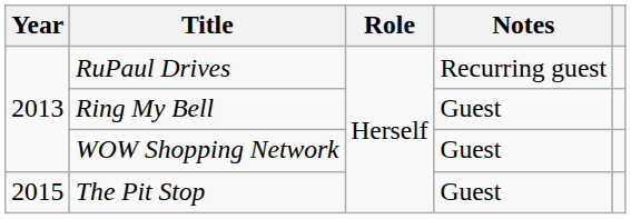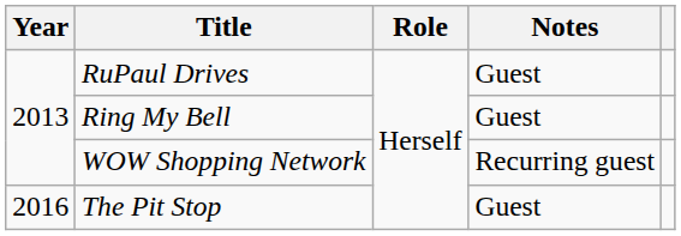RuPaul Drives | Notes: Recurring guest -> Guest
WOW Shopping Network | Notes: Guest -> Recurring guest
The Pit Stop | Year: 2015 -> 2016
